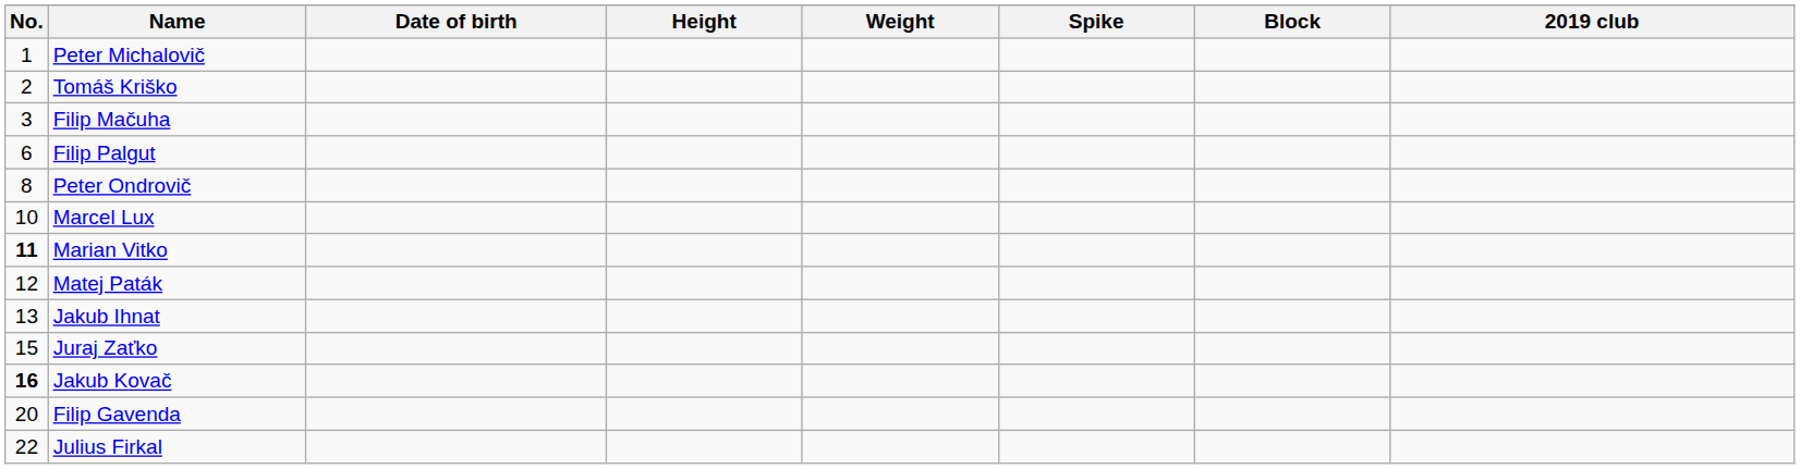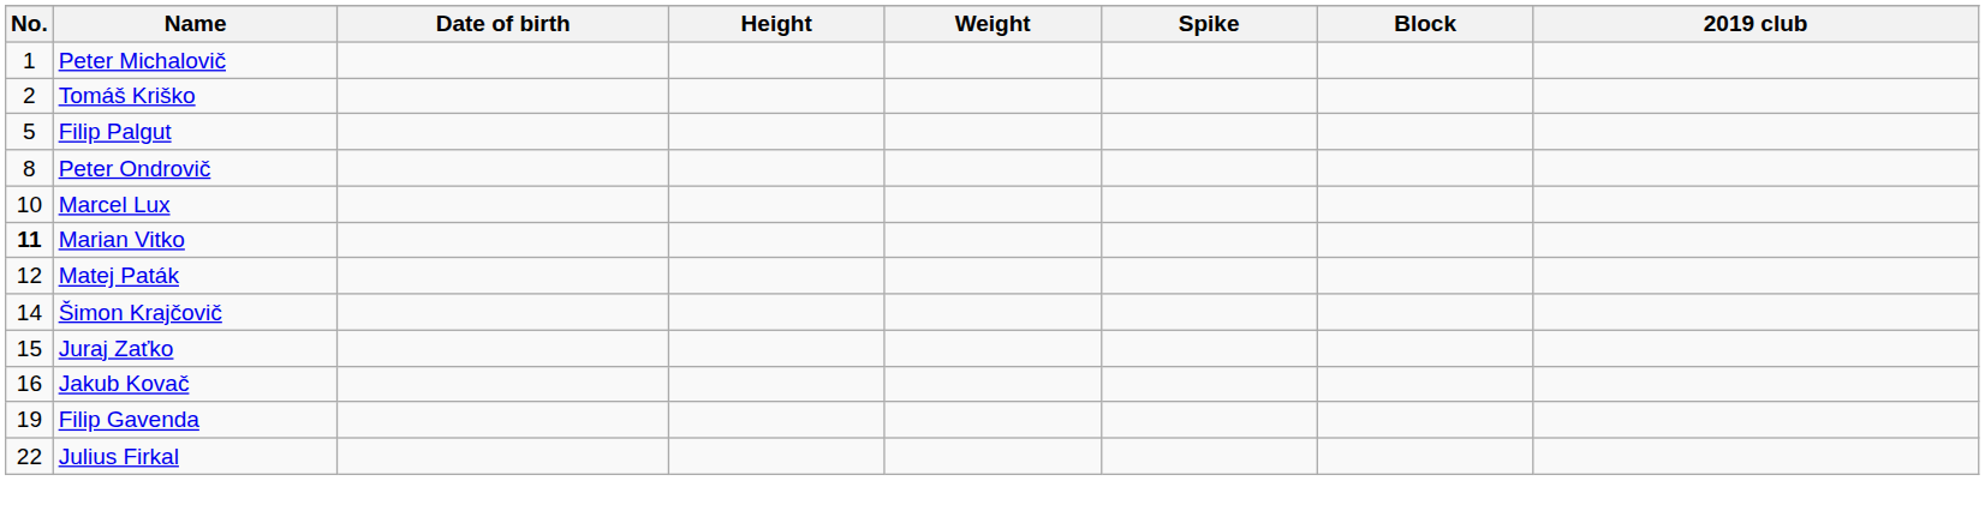- row: 3 | Filip Mačuha
Filip Palgut | No.: 6 -> 5
- row: 13 | Jakub Ihnat
+ row: 14 | Šimon Krajčovič
Jakub Kovač | No.: bold -> normal
Filip Gavenda | No.: 20 -> 19
